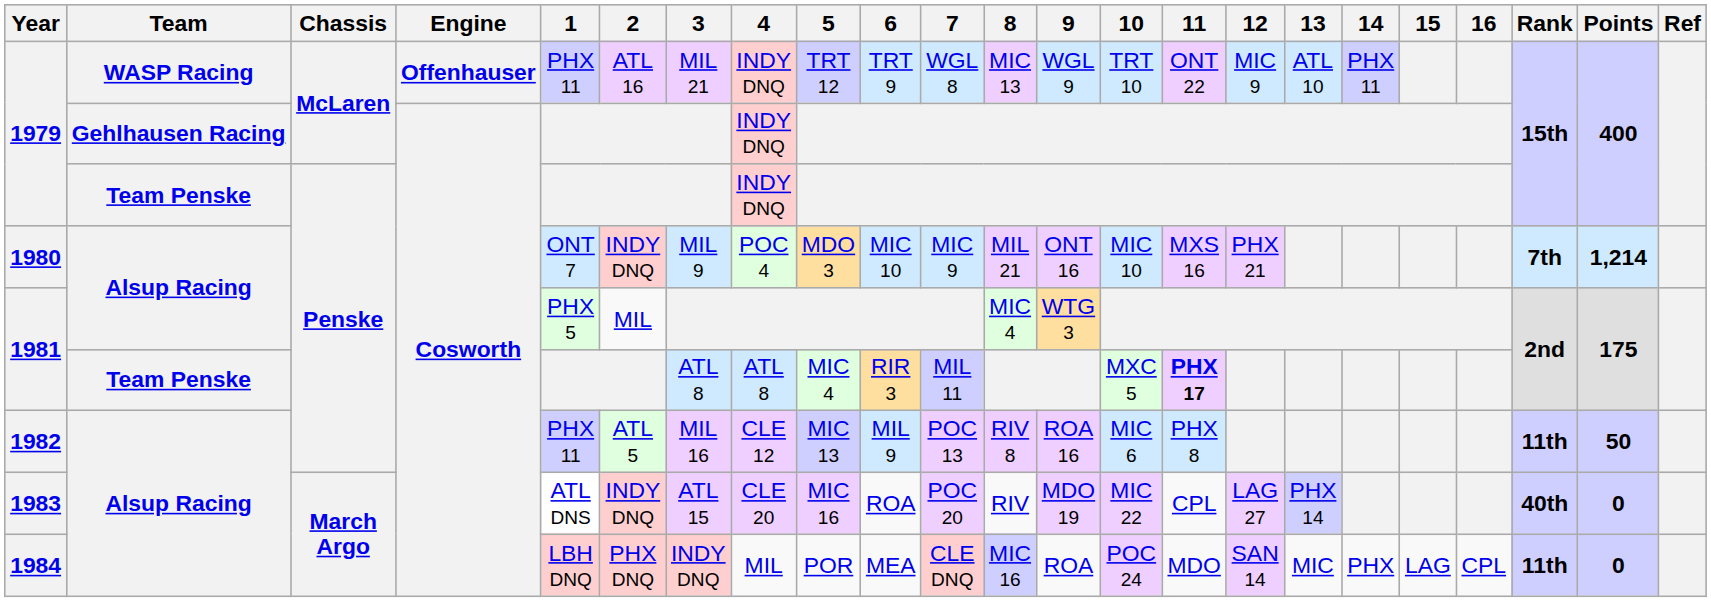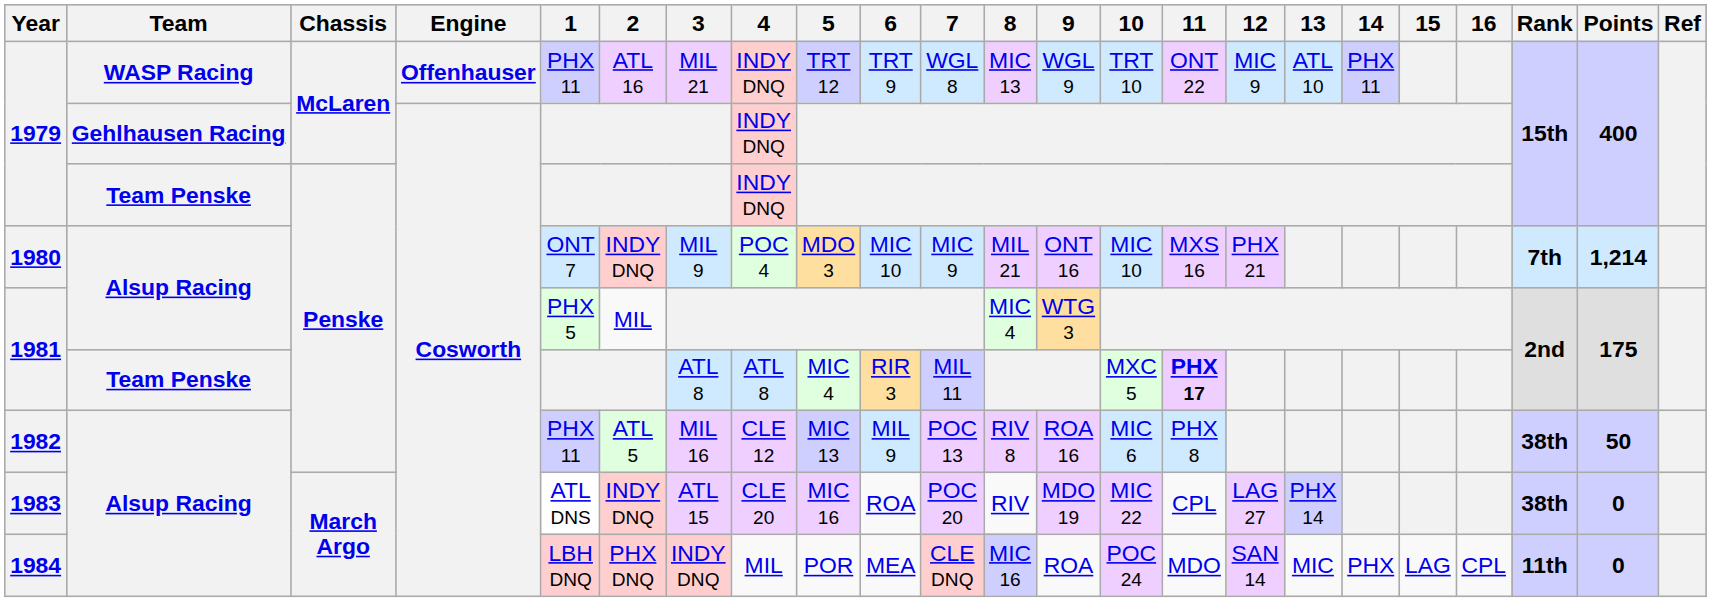1982 | Rank: 11th -> 38th
1983 | Rank: 40th -> 38th
